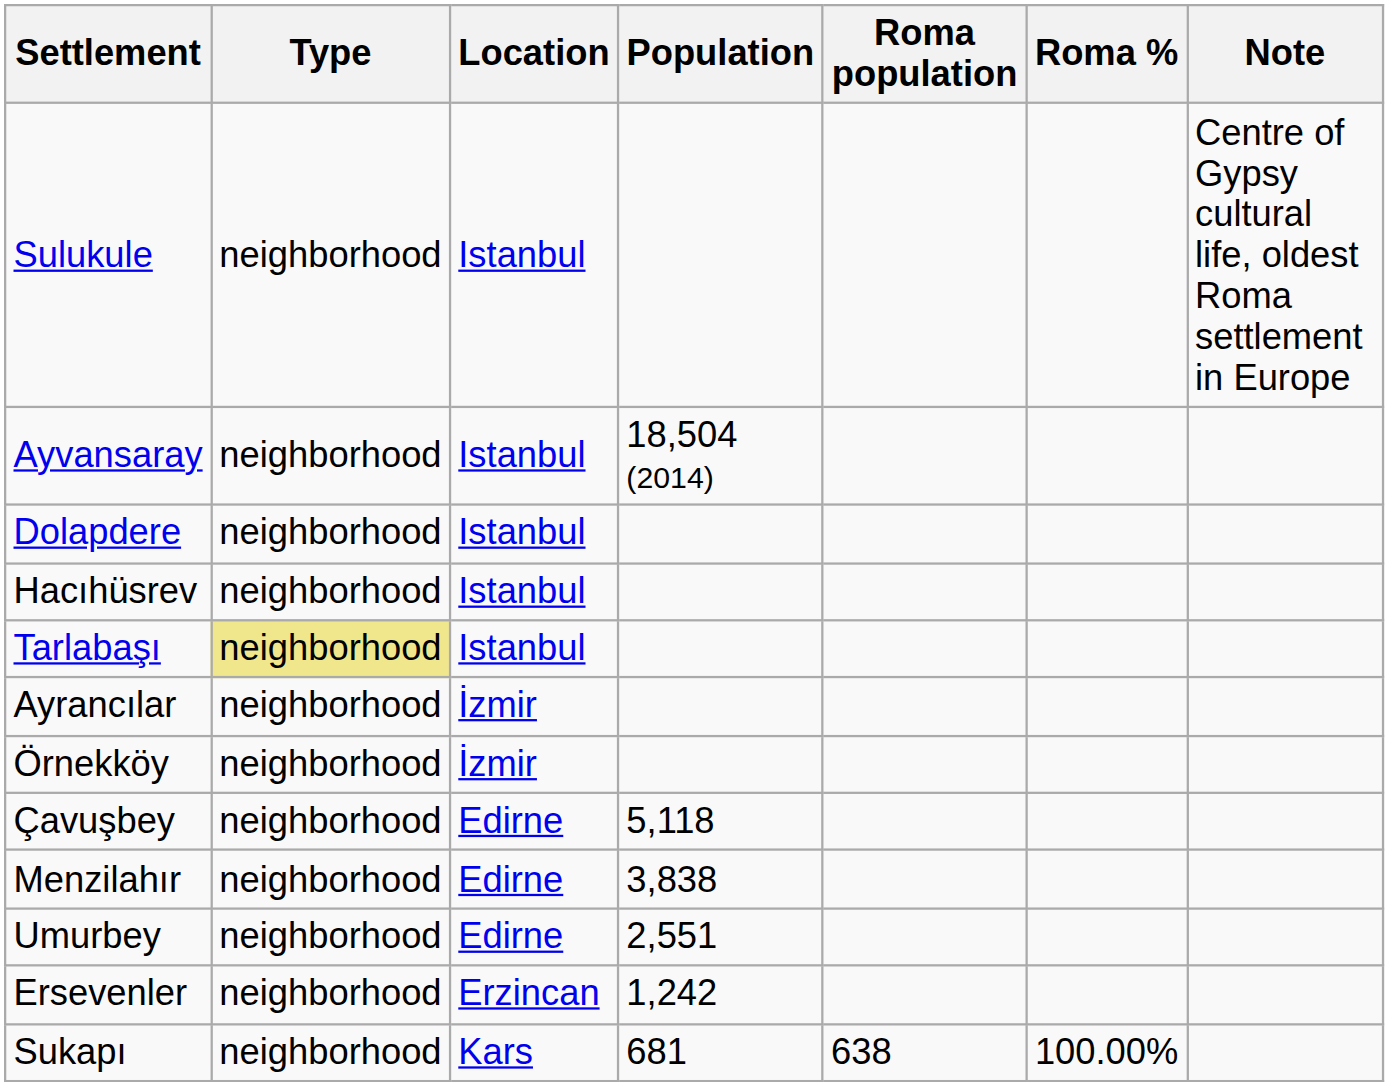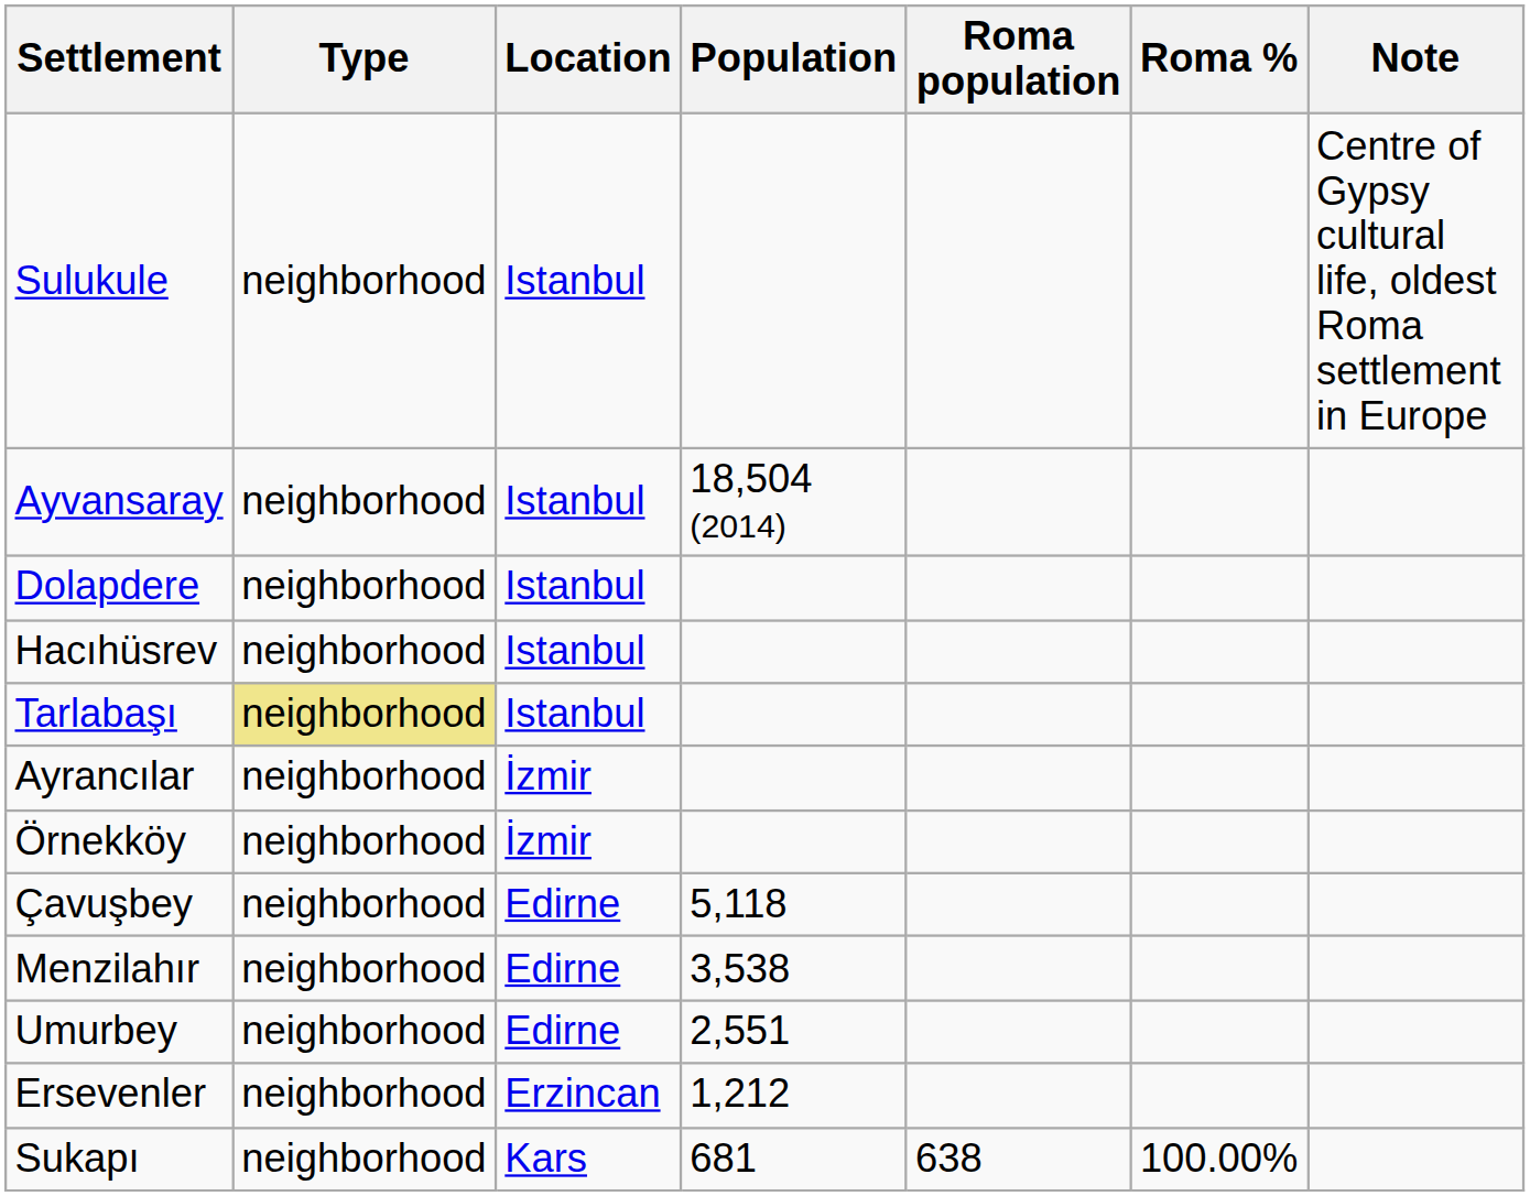Menzilahır | Population: 3,838 -> 3,538
Ersevenler | Population: 1,242 -> 1,212
